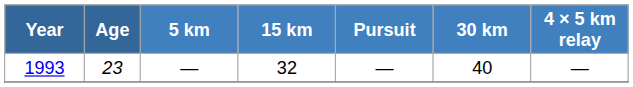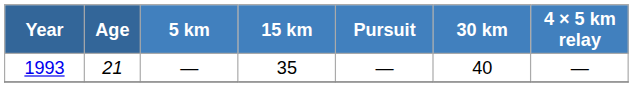1993 | Age: 23 -> 21
1993 | 15 km: 32 -> 35
